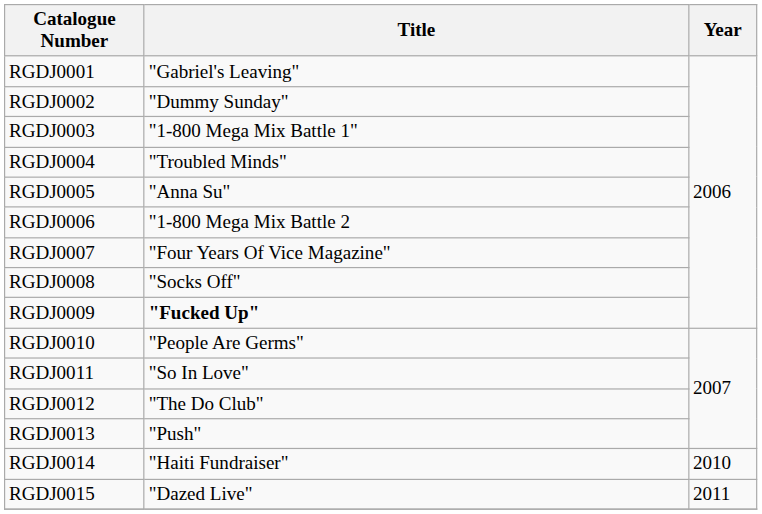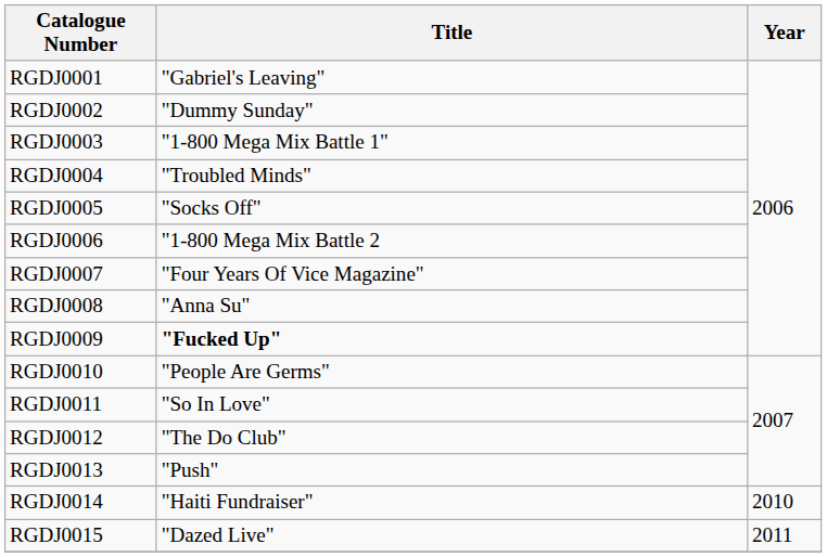RGDJ0005 | Title: "Anna Su" -> "Socks Off"
RGDJ0008 | Title: "Socks Off" -> "Anna Su"
